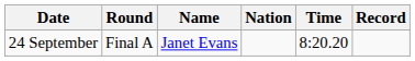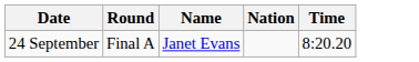- column: Record
